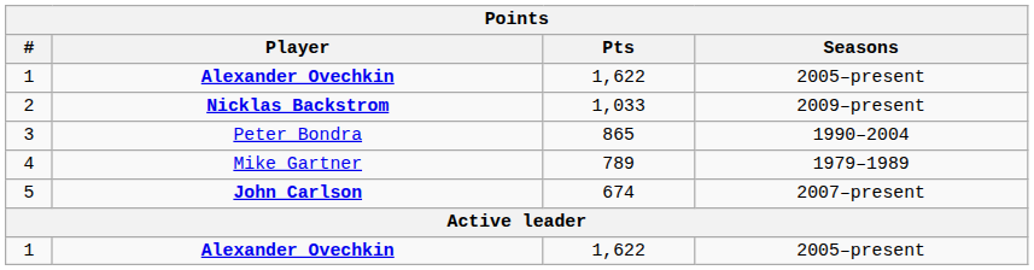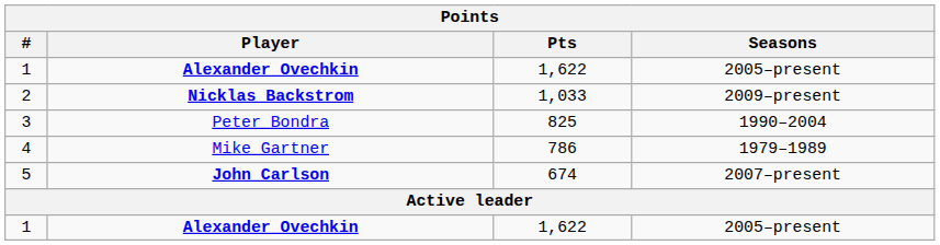3 | Pts: 865 -> 825
4 | Pts: 789 -> 786
